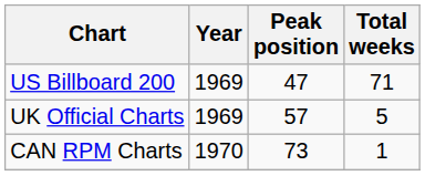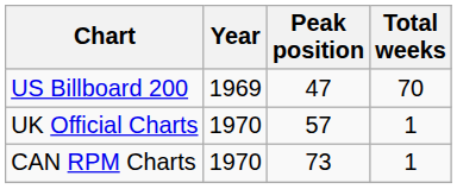US Billboard 200 | Total weeks: 71 -> 70
UK Official Charts | Year: 1969 -> 1970
UK Official Charts | Total weeks: 5 -> 1
